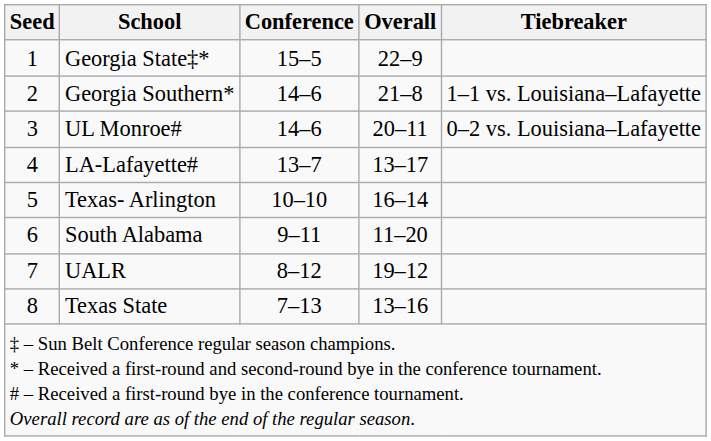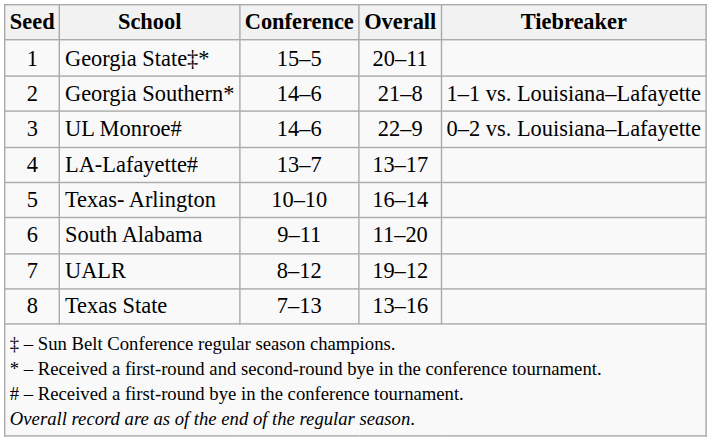Georgia State‡* | Overall: 22–9 -> 20–11
UL Monroe# | Overall: 20–11 -> 22–9
